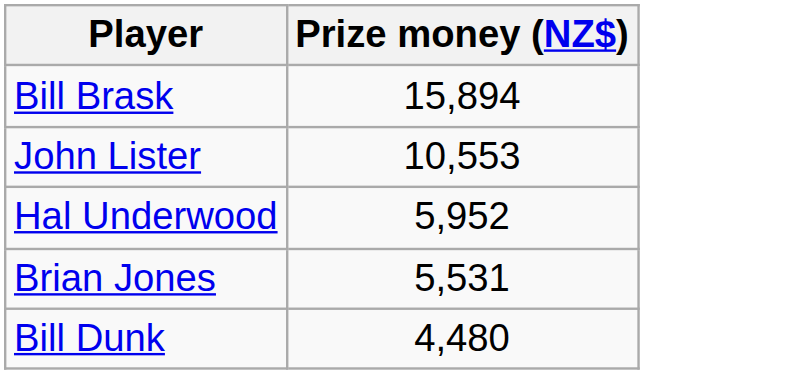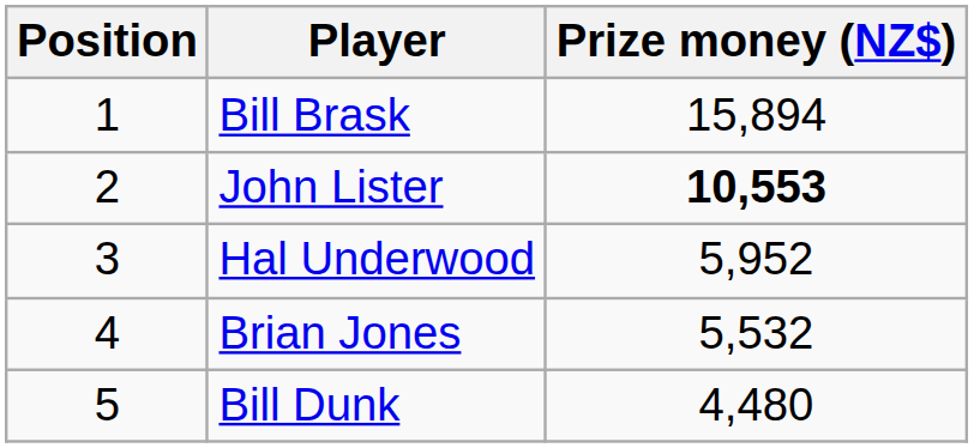+ column: Position | 1 | 2 | 3 | 4 | 5
John Lister | Prize money (NZ$): normal -> bold
Brian Jones | Prize money (NZ$): 5,531 -> 5,532
